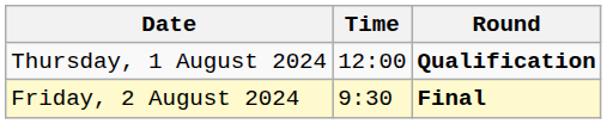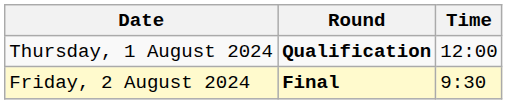columns swapped: Time <-> Round
